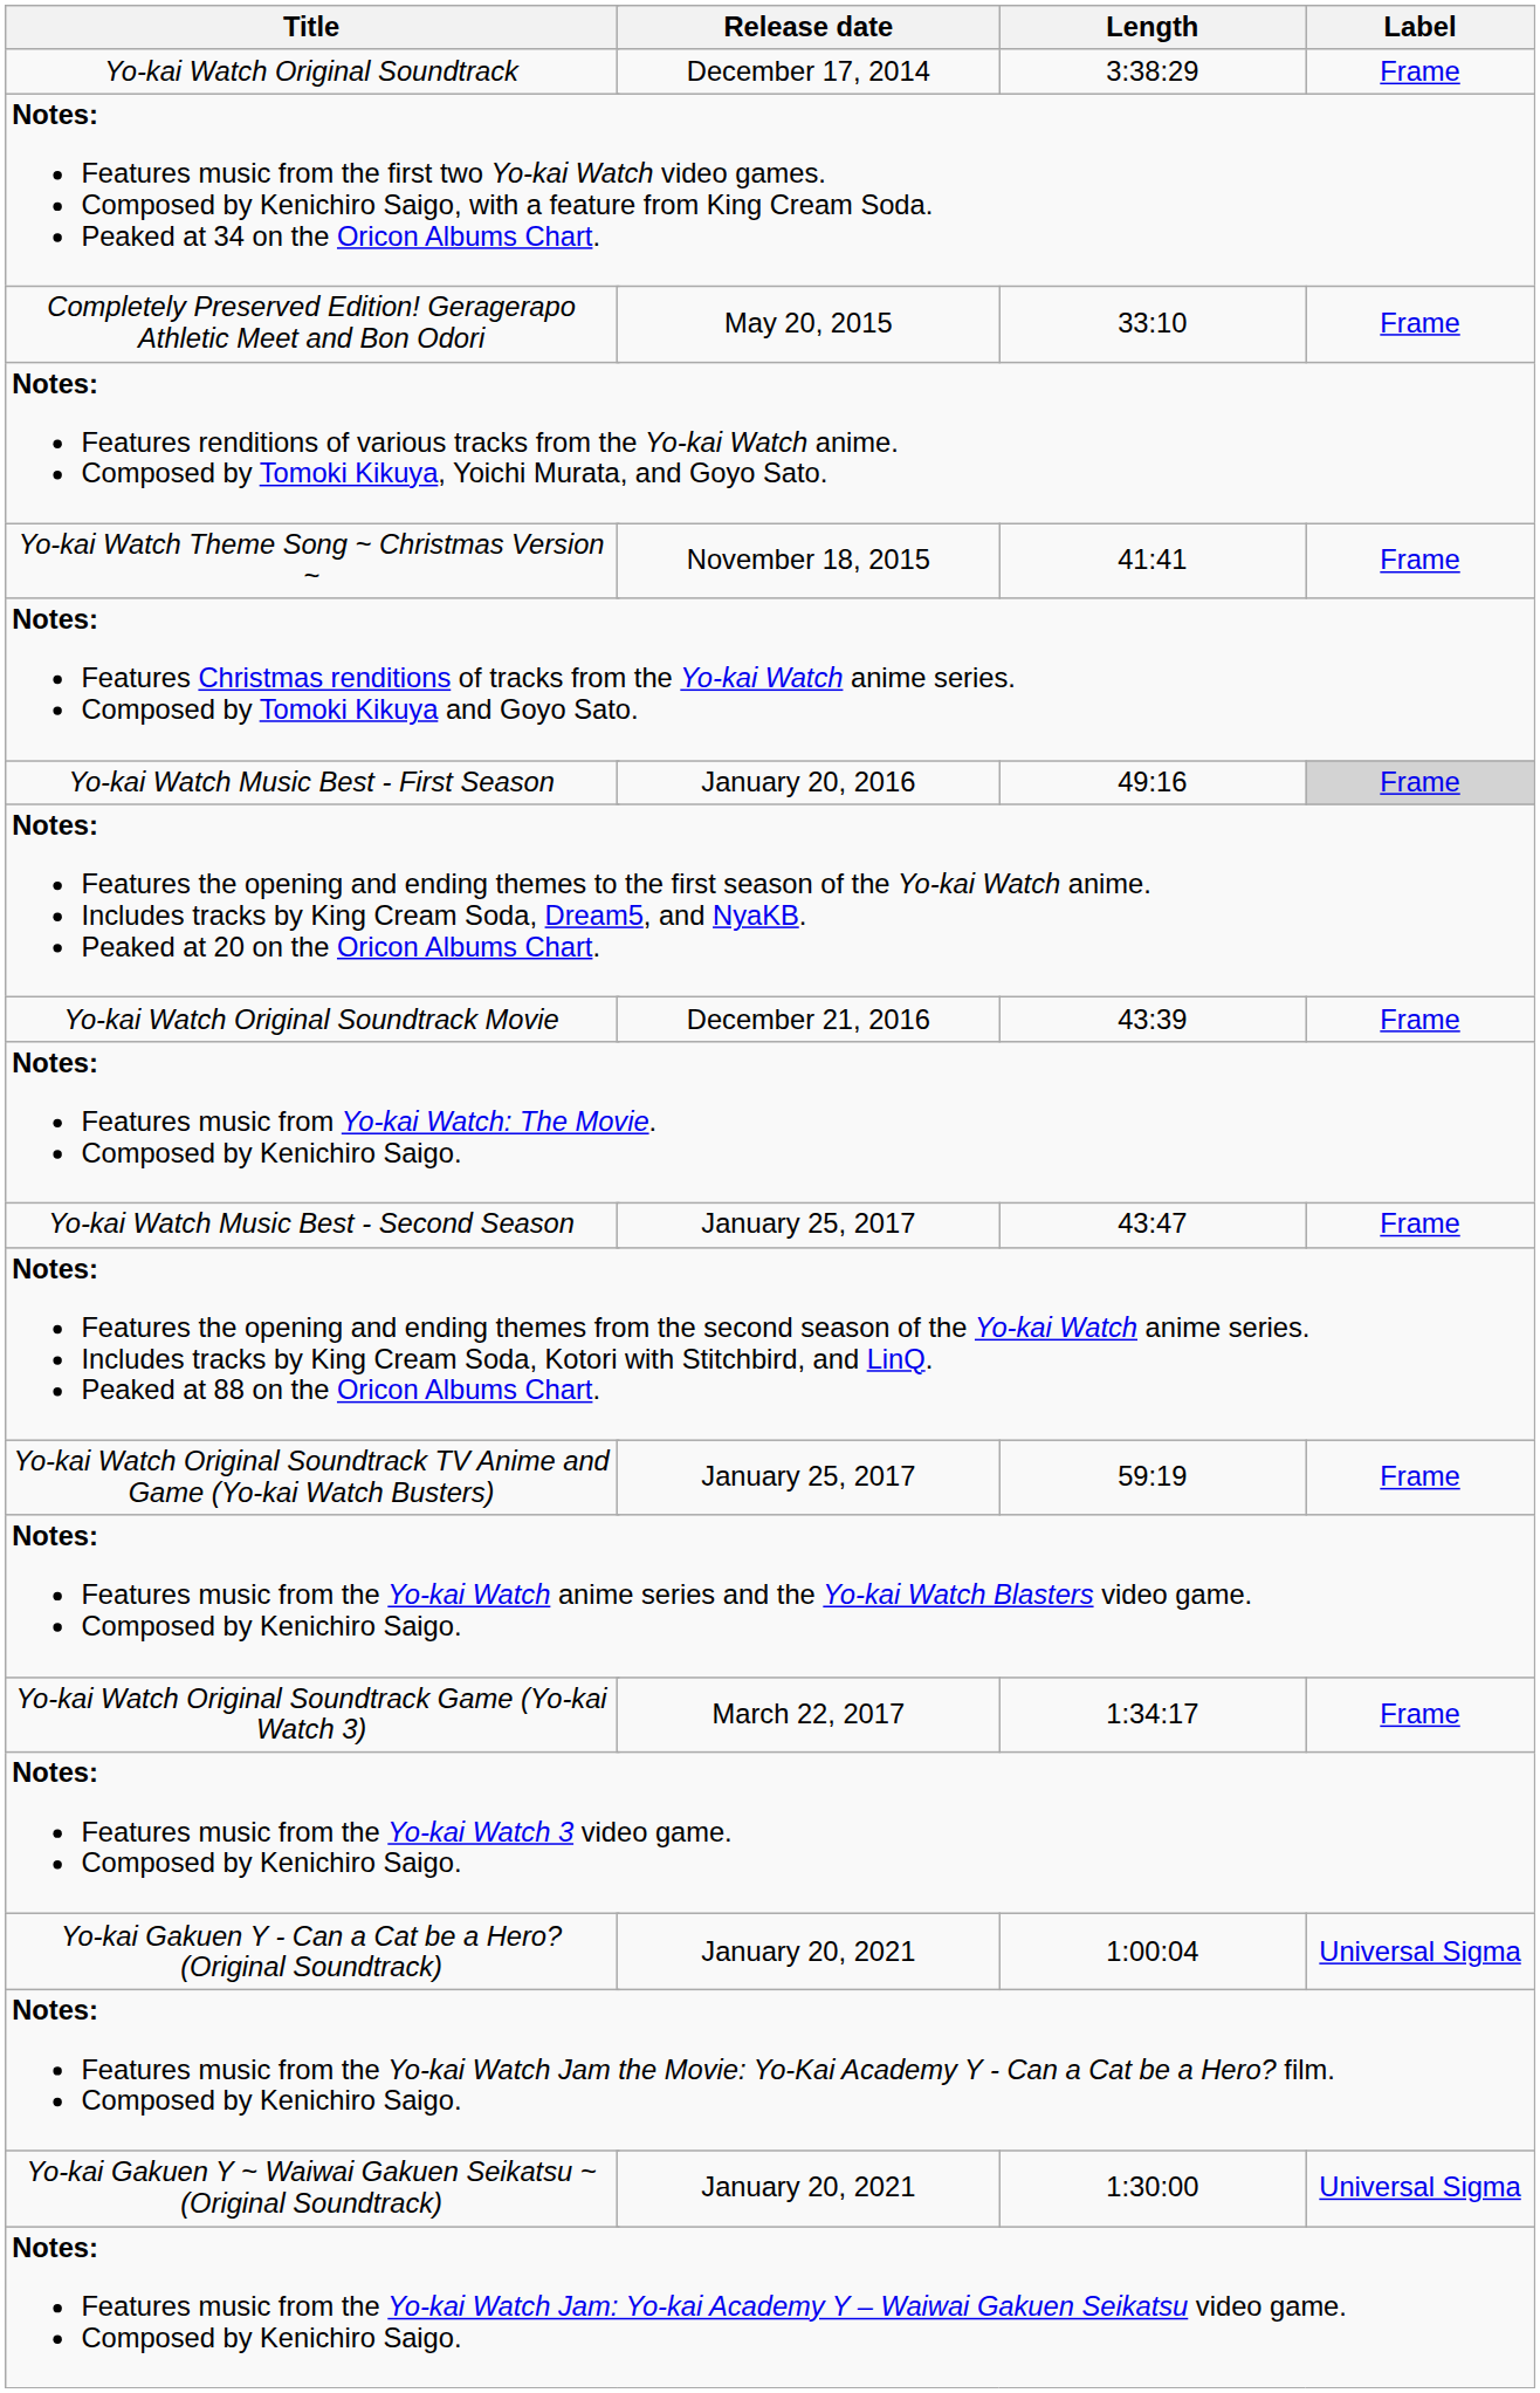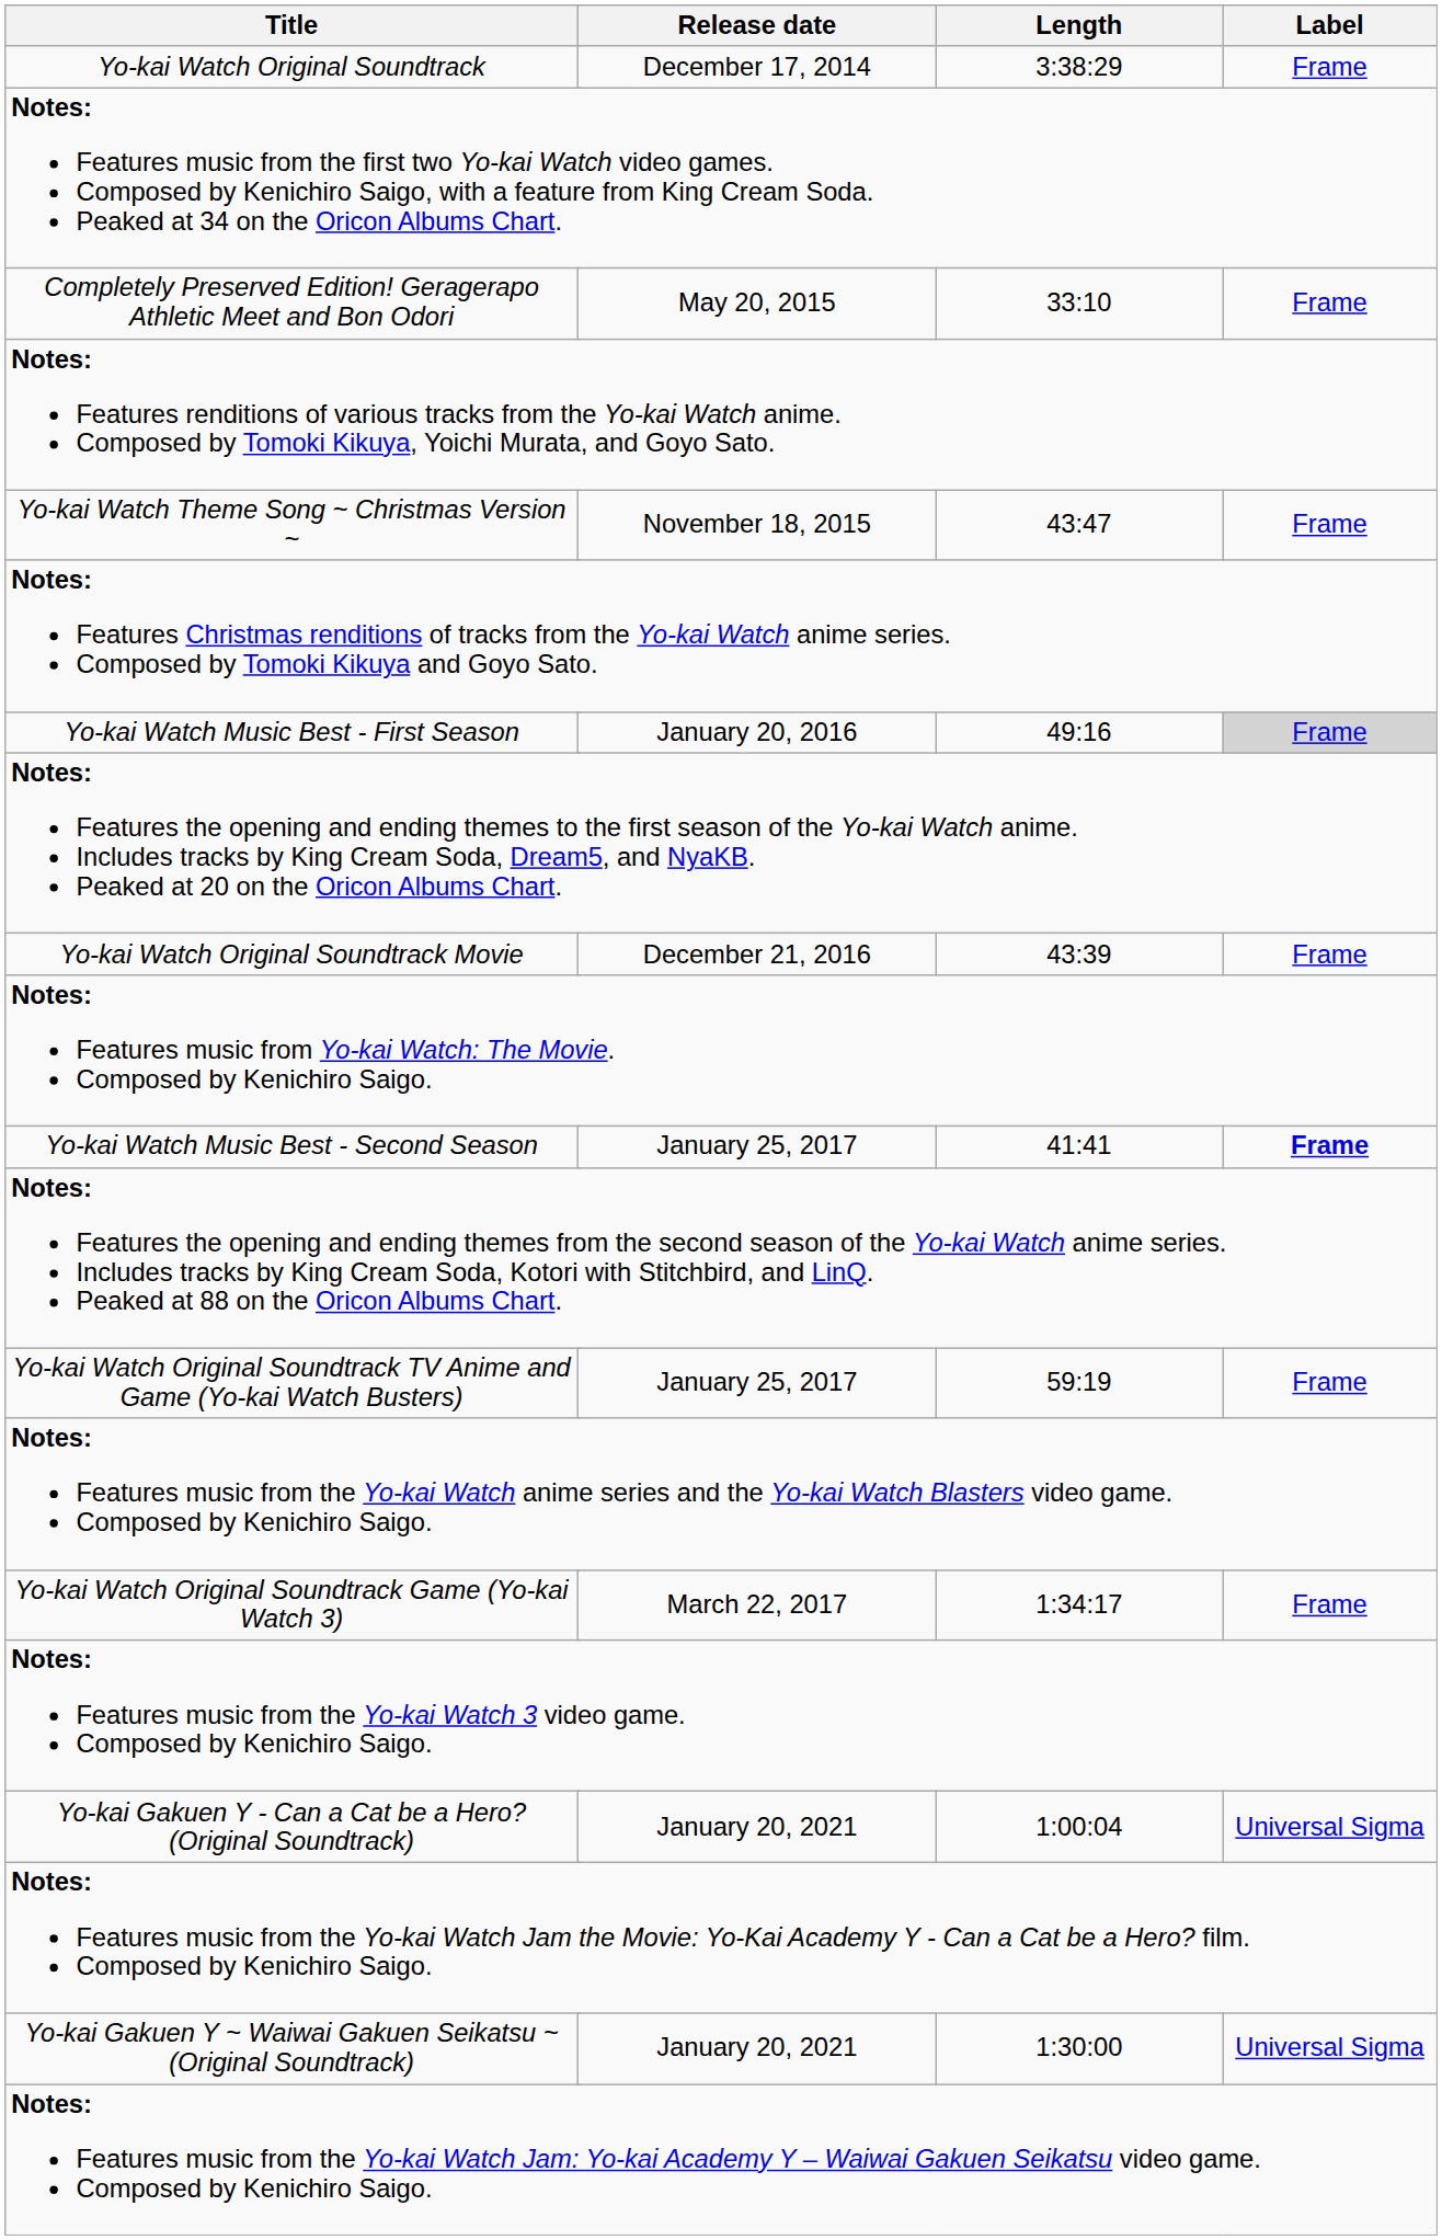Yo-kai Watch Theme Song ~ Christmas Version ~ | Length: 41:41 -> 43:47
Yo-kai Watch Music Best - Second Season | Length: 43:47 -> 41:41
Yo-kai Watch Music Best - Second Season | Label: normal -> bold
